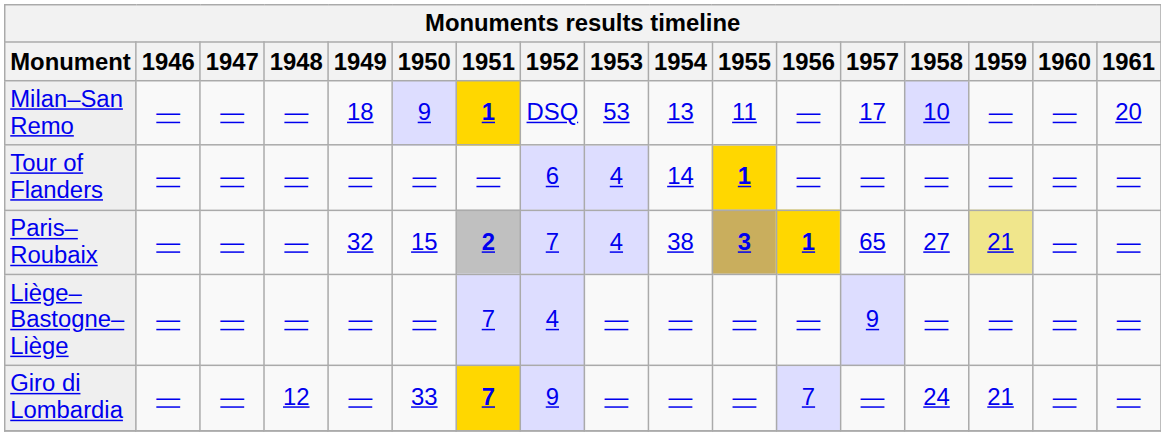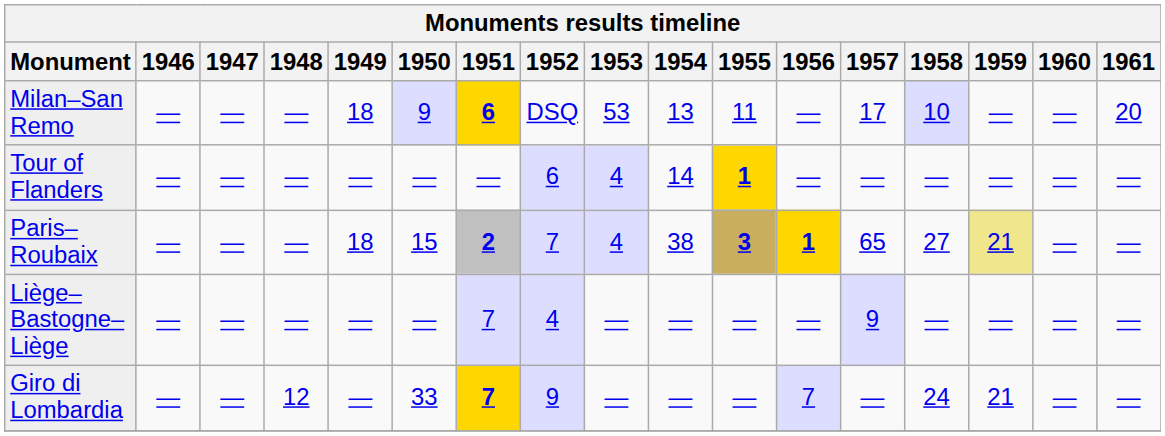Milan–San Remo | 1951: 1 -> 6
Paris–Roubaix | 1949: 32 -> 18
